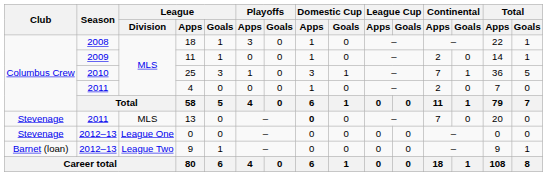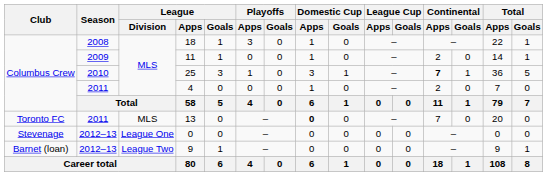25 | Continental / Apps: normal -> bold
13 | Club: Stevenage -> Toronto FC
